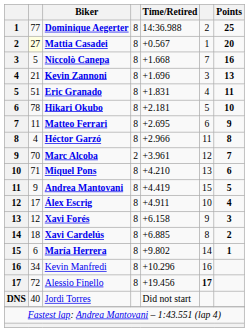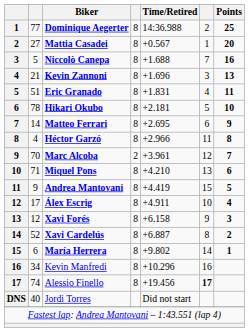Mattia Casadei | column 2: lightyellow background -> no background
Niccolò Canepa | Time/Retired: +1.668 -> +1.688
Matteo Ferrari | column 2: 11 -> 14
Xavi Cardelús | column 2: 18 -> 52
Xavi Cardelús | Time/Retired: +6.885 -> +6.887
Alessio Finello | column 2: 72 -> 74
